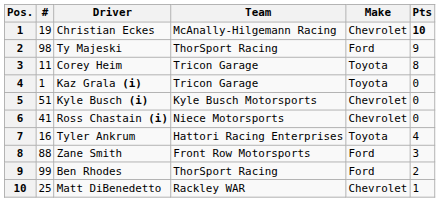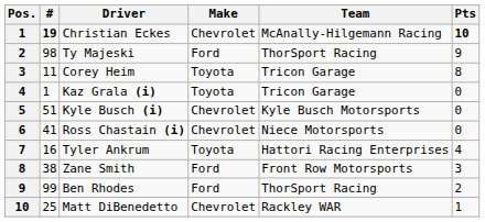columns swapped: Team <-> Make
Christian Eckes | #: normal -> bold
Zane Smith | #: 88 -> 38
